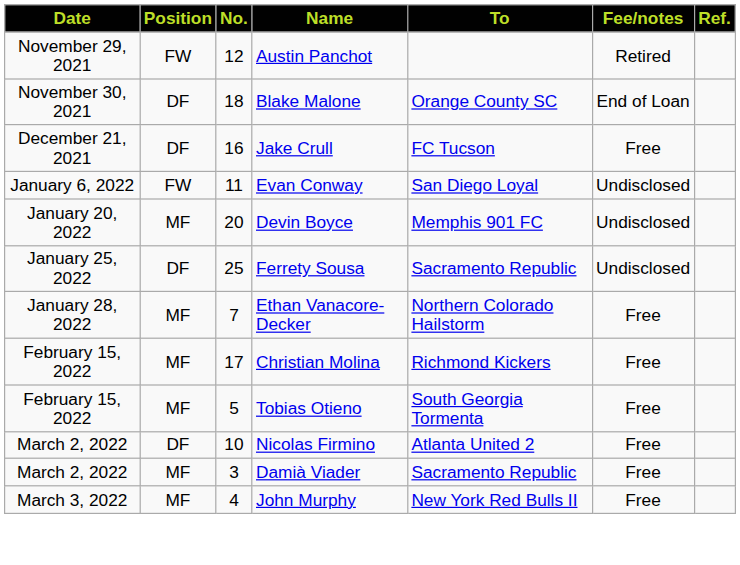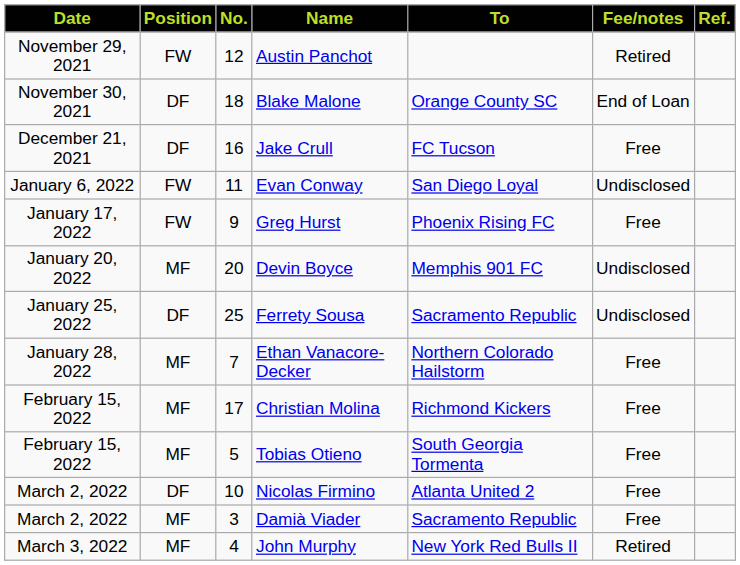+ row: January 17, 2022 | FW | 9 | Greg Hurst | Phoenix Rising FC | Free
John Murphy | Fee/notes: Free -> Retired
